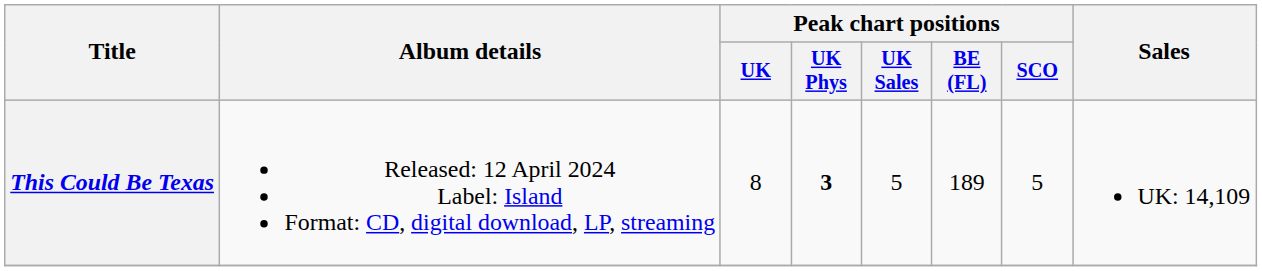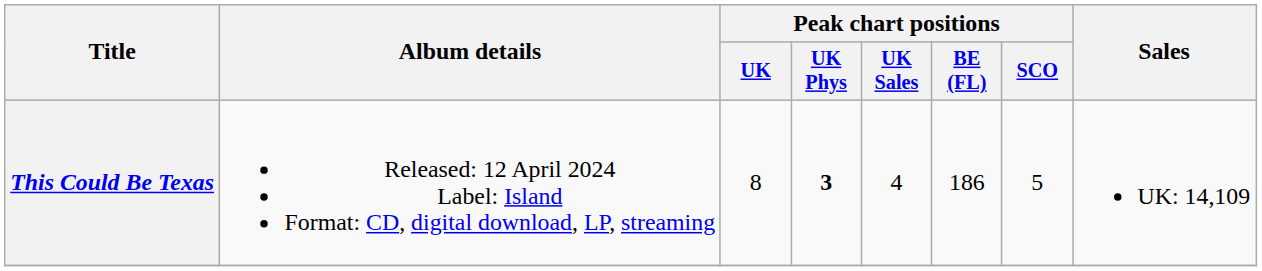This Could Be Texas | Peak chart positions / UK Sales: 5 -> 4
This Could Be Texas | Peak chart positions / BE (FL): 189 -> 186
